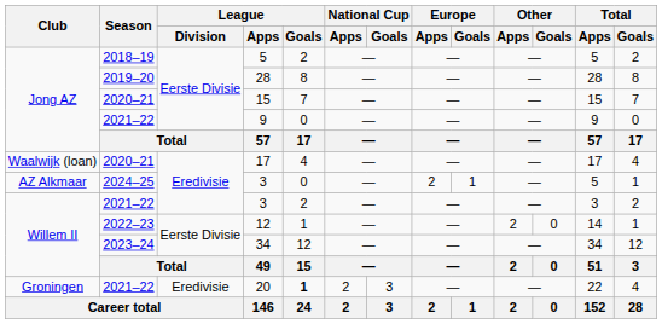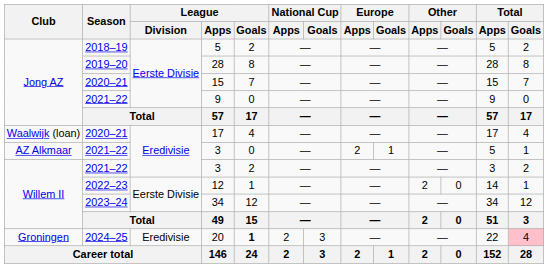AZ Alkmaar / 3 | Season: 2024–25 -> 2021–22
20 | Season: 2021–22 -> 2024–25
20 | Total / Goals: no background -> pink background
